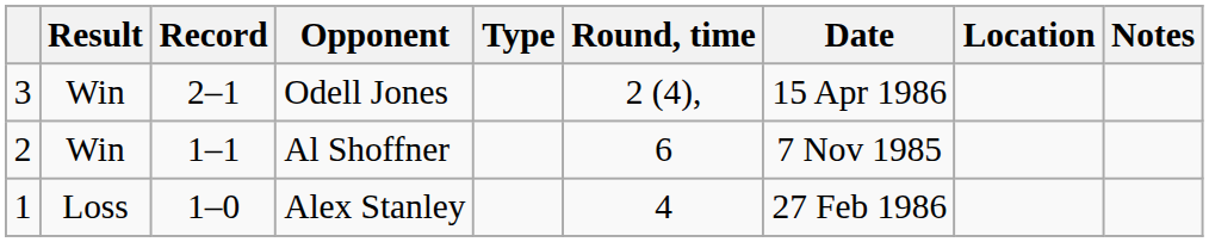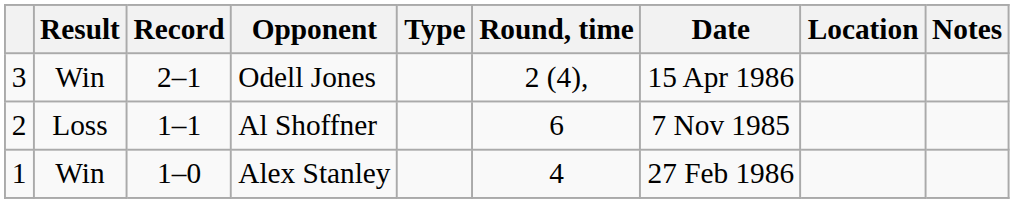Al Shoffner | Result: Win -> Loss
Alex Stanley | Result: Loss -> Win
